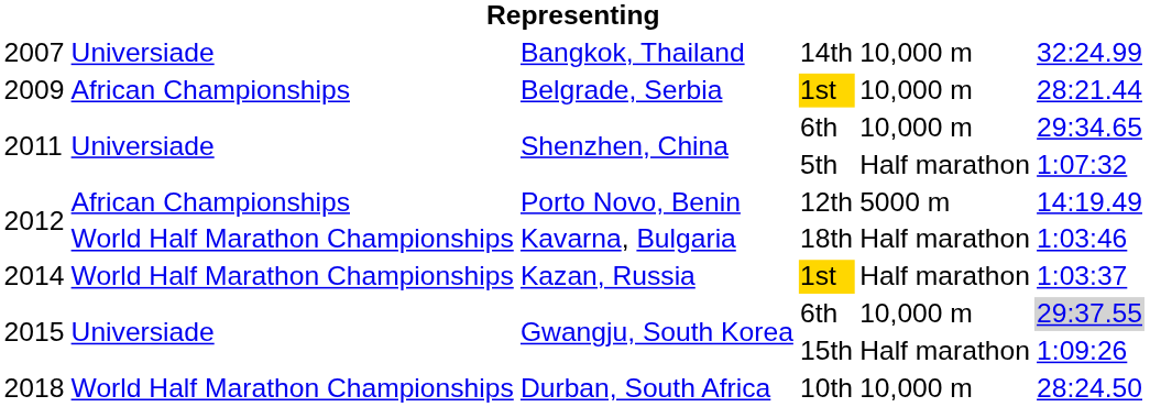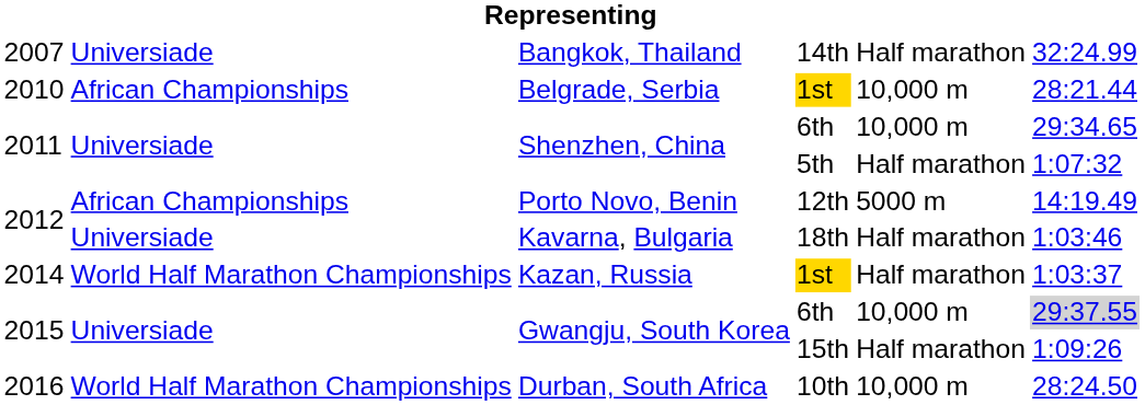Bangkok, Thailand | column 5: 10,000 m -> Half marathon
Belgrade, Serbia | column 1: 2009 -> 2010
Kavarna, Bulgaria | column 2: World Half Marathon Championships -> Universiade
Durban, South Africa | column 1: 2018 -> 2016
